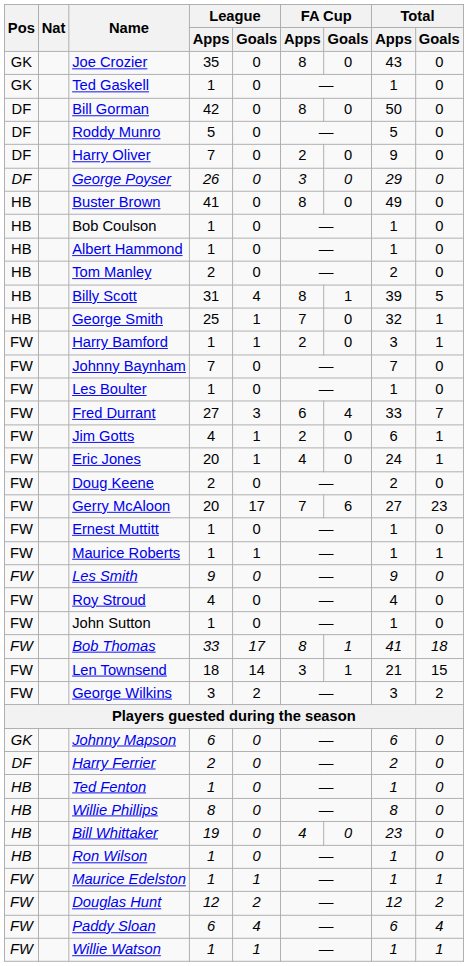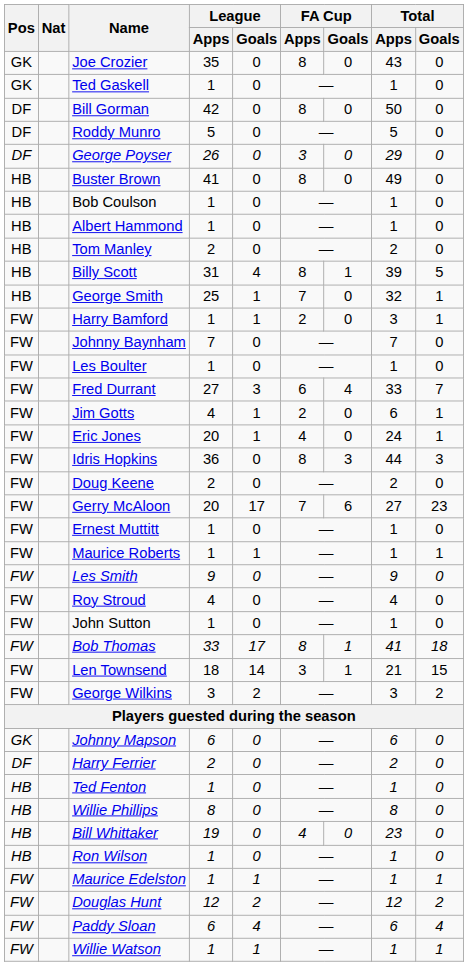- row: DF | Harry Oliver | 7 | 0 | 2 | 0 | 9 | 0
+ row: FW | Idris Hopkins | 36 | 0 | 8 | 3 | 44 | 3
